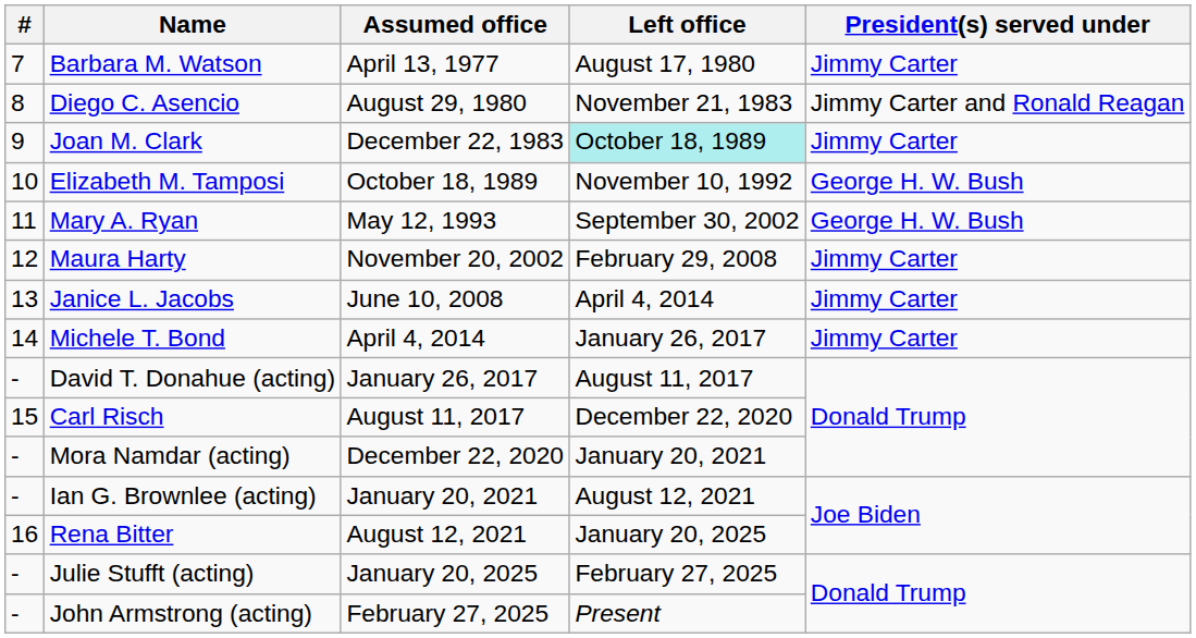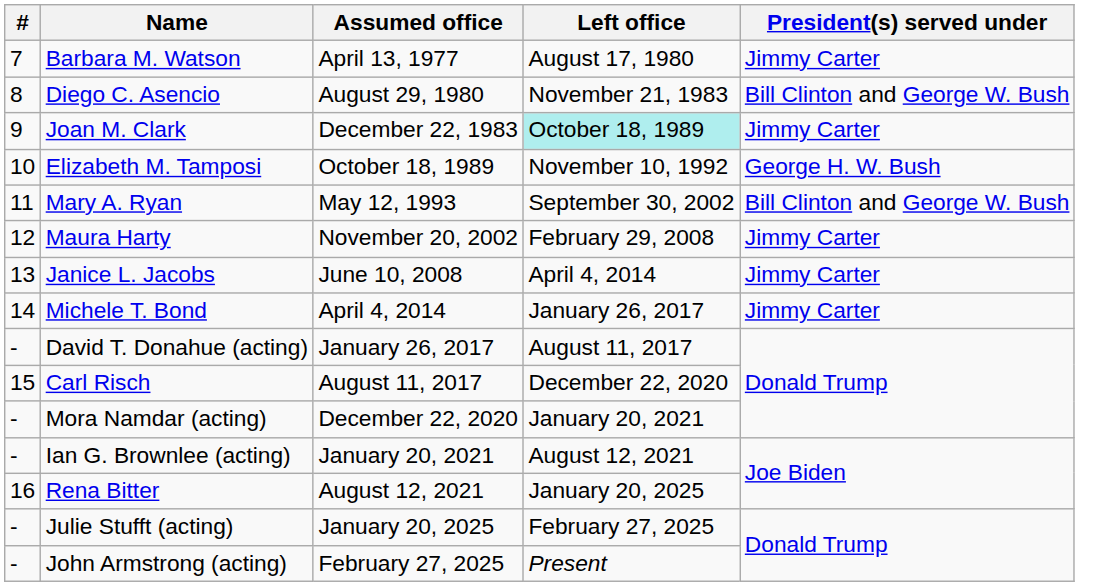Diego C. Asencio | President(s) served under: Jimmy Carter and Ronald Reagan -> Bill Clinton and George W. Bush
Mary A. Ryan | President(s) served under: George H. W. Bush -> Bill Clinton and George W. Bush
